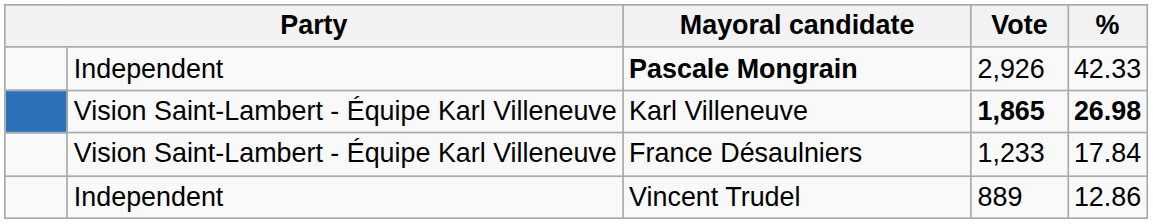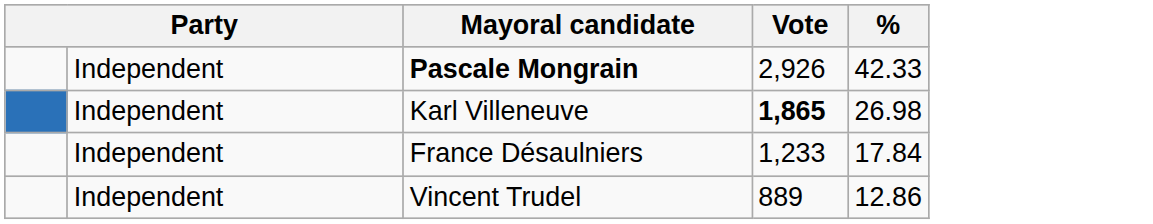Karl Villeneuve | column 2: Vision Saint-Lambert - Équipe Karl Villeneuve -> Independent
Karl Villeneuve | %: bold -> normal
France Désaulniers | column 2: Vision Saint-Lambert - Équipe Karl Villeneuve -> Independent
